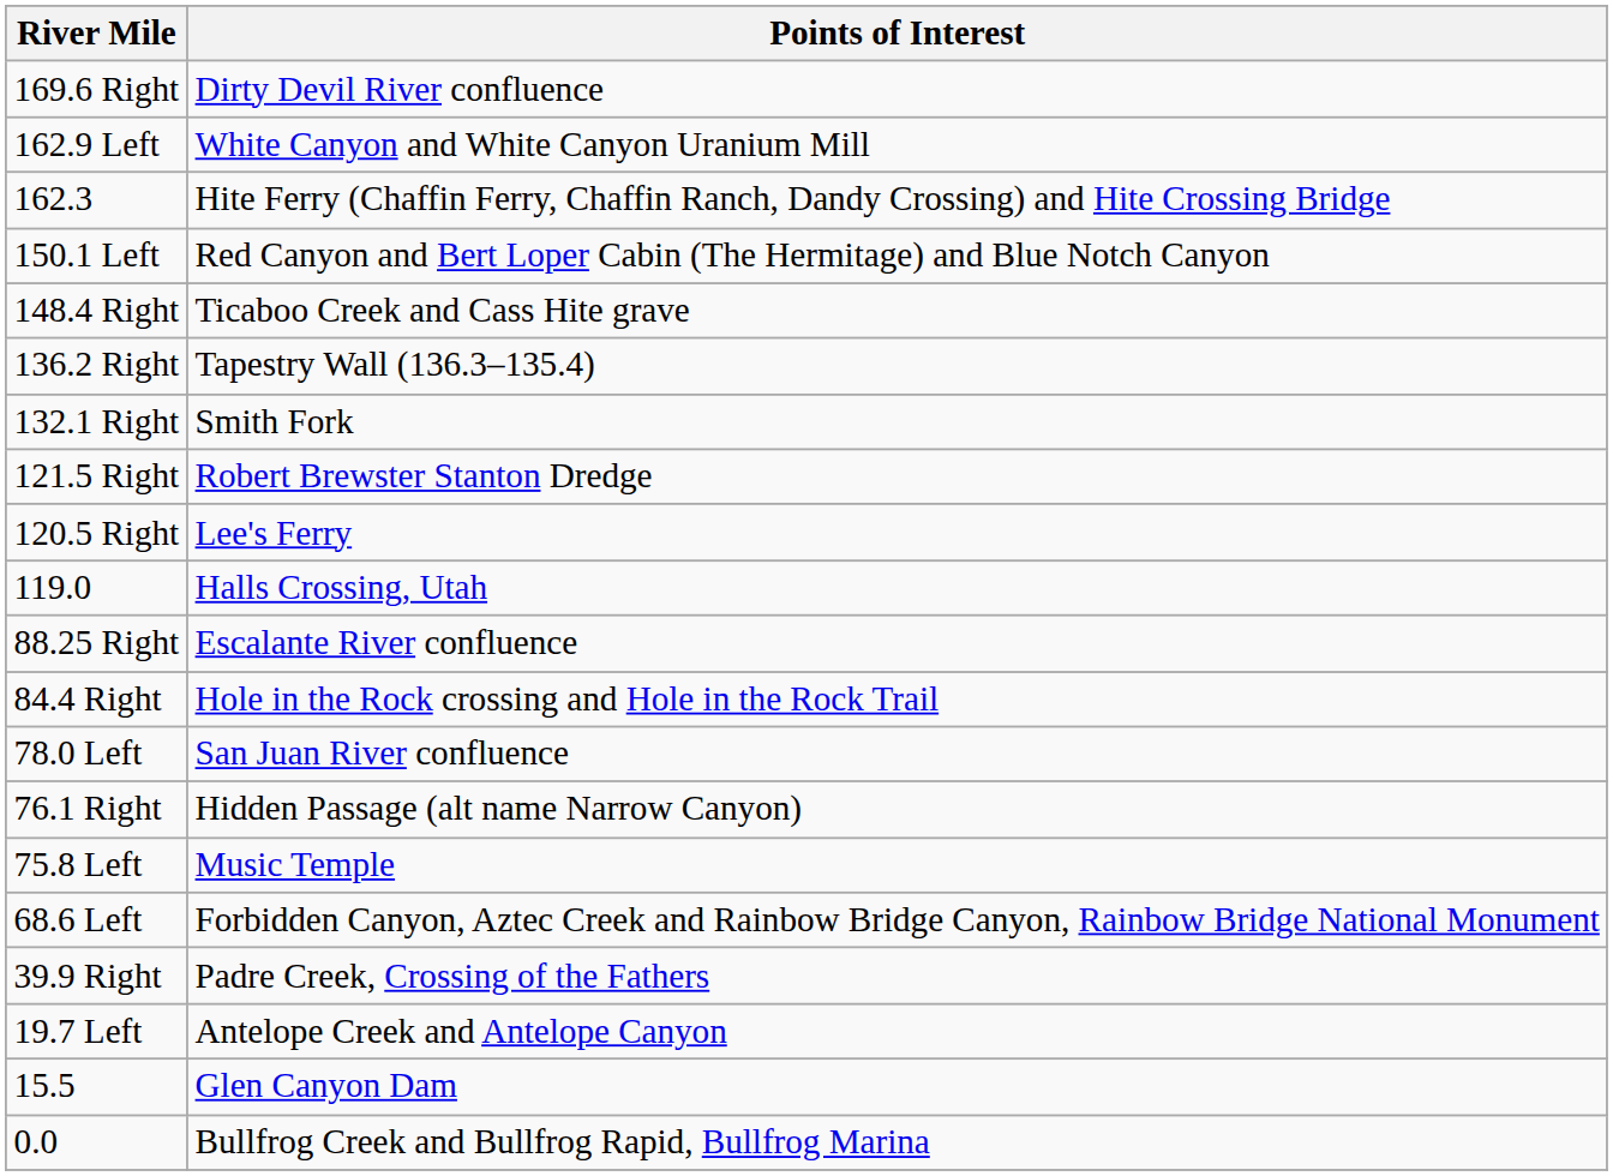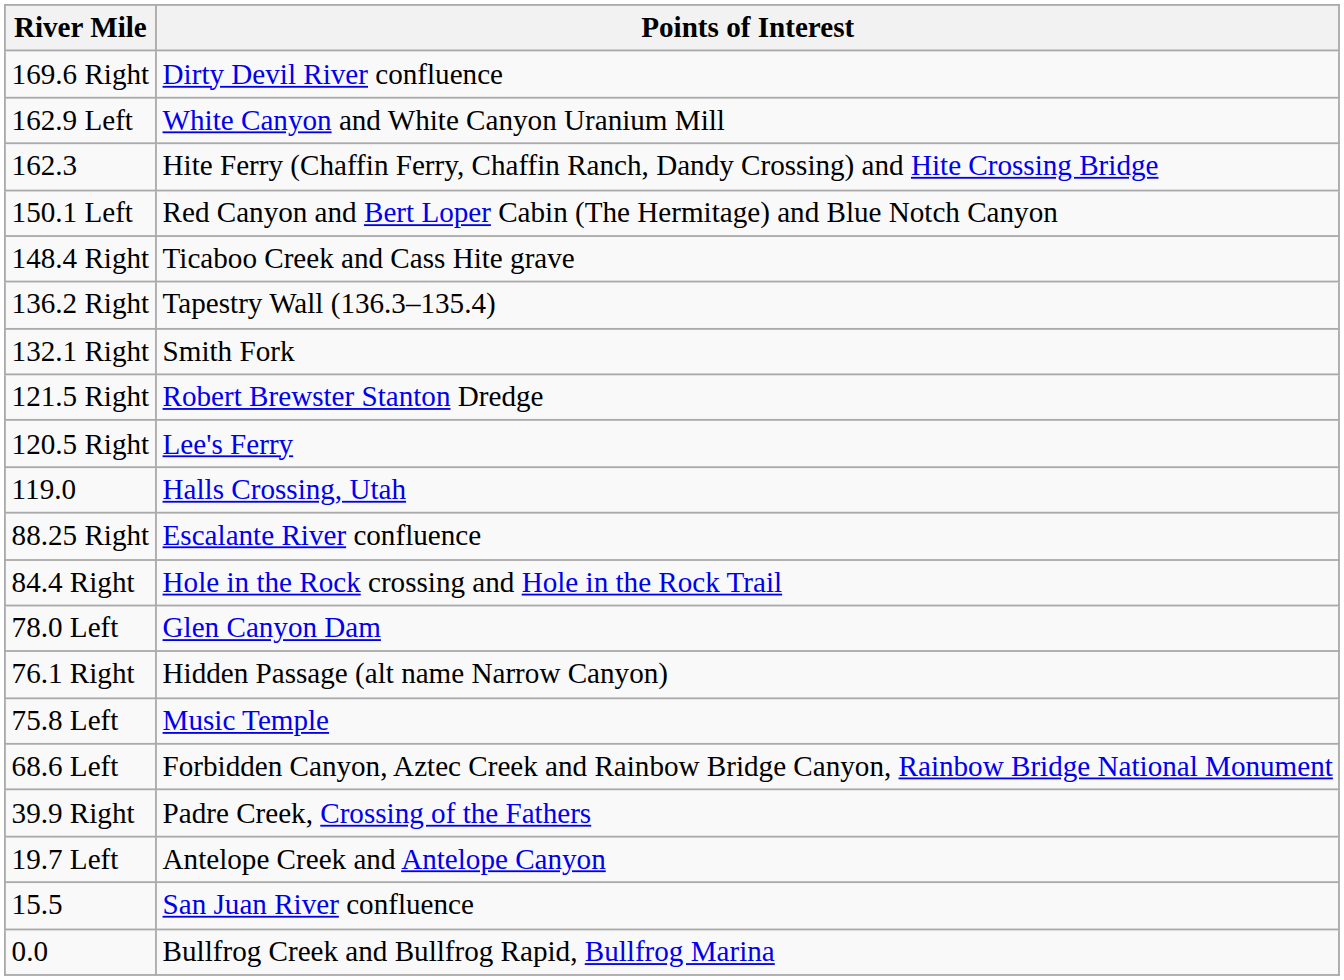78.0 Left | Points of Interest: San Juan River confluence -> Glen Canyon Dam
15.5 | Points of Interest: Glen Canyon Dam -> San Juan River confluence
